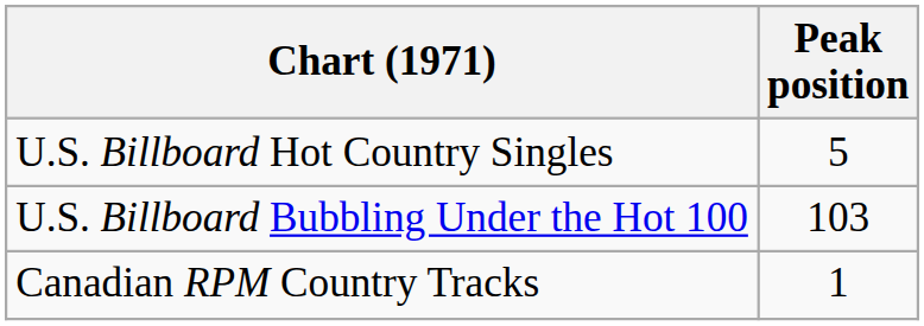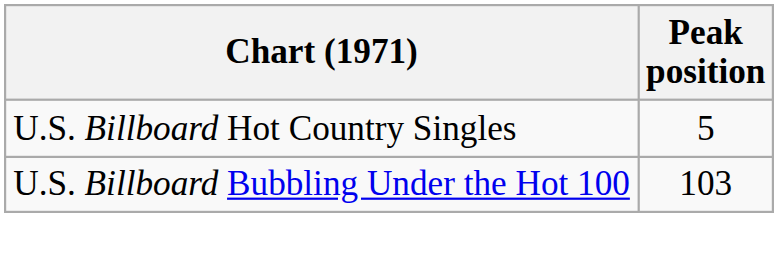- row: Canadian RPM Country Tracks | 1
